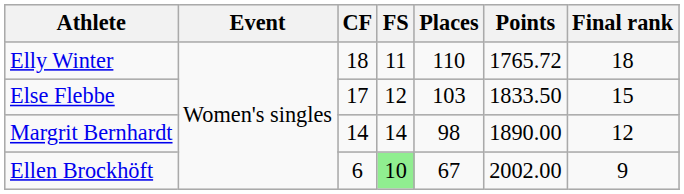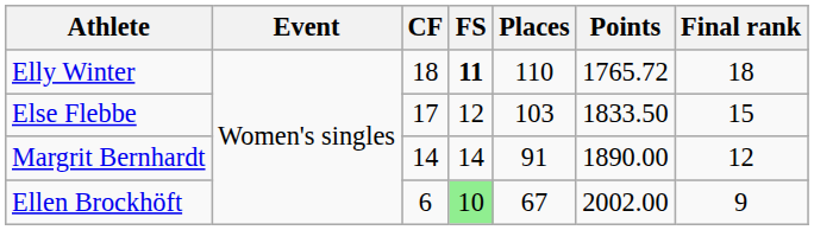Elly Winter | FS: normal -> bold
Margrit Bernhardt | Places: 98 -> 91
